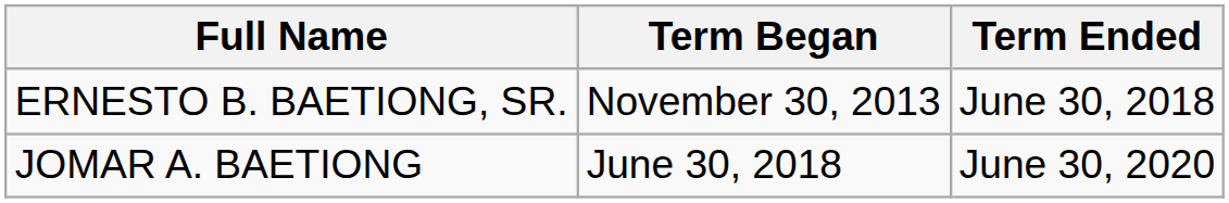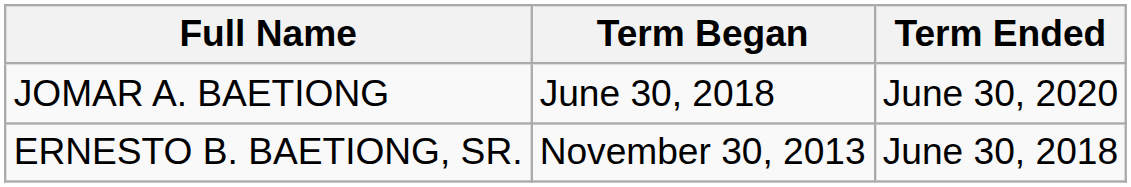rows swapped: JOMAR A. BAETIONG <-> ERNESTO B. BAETIONG, SR.
